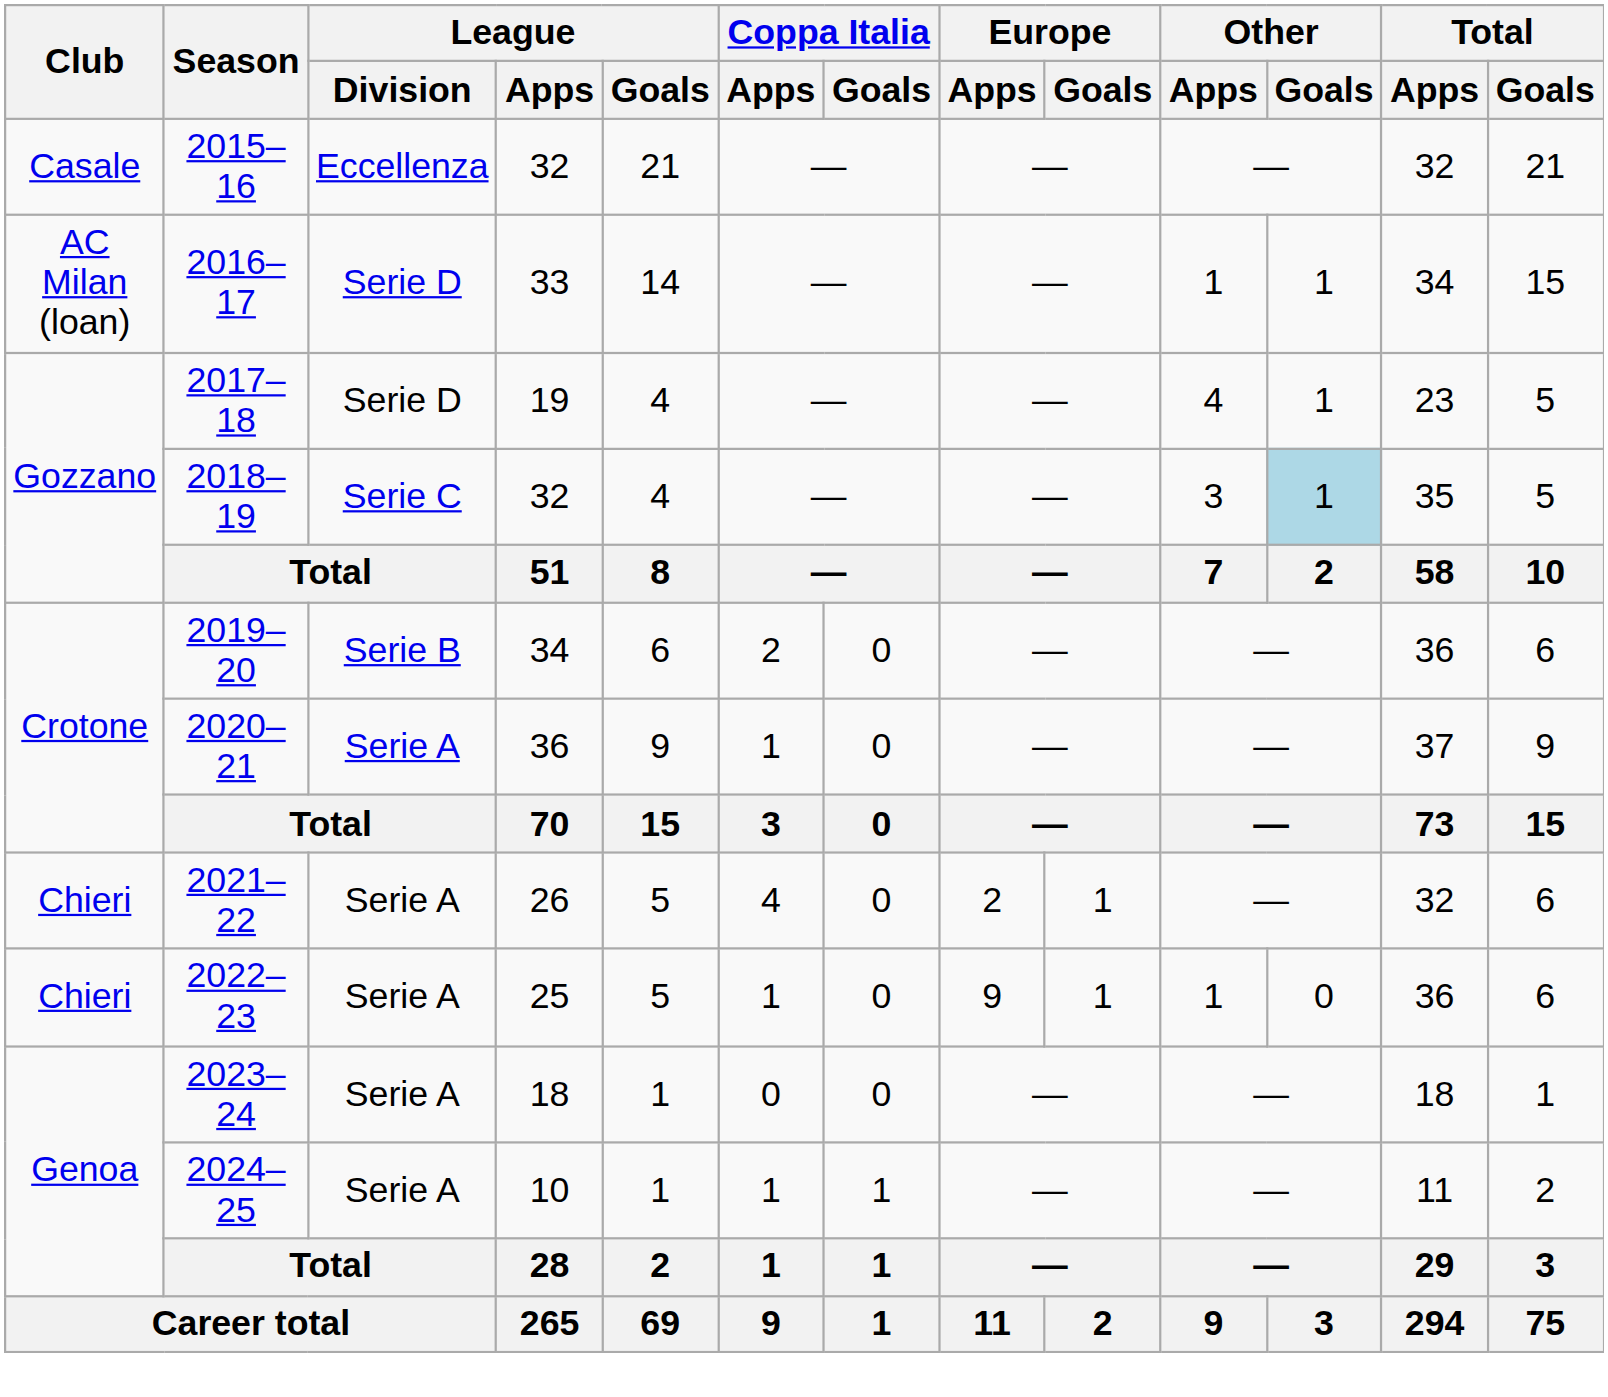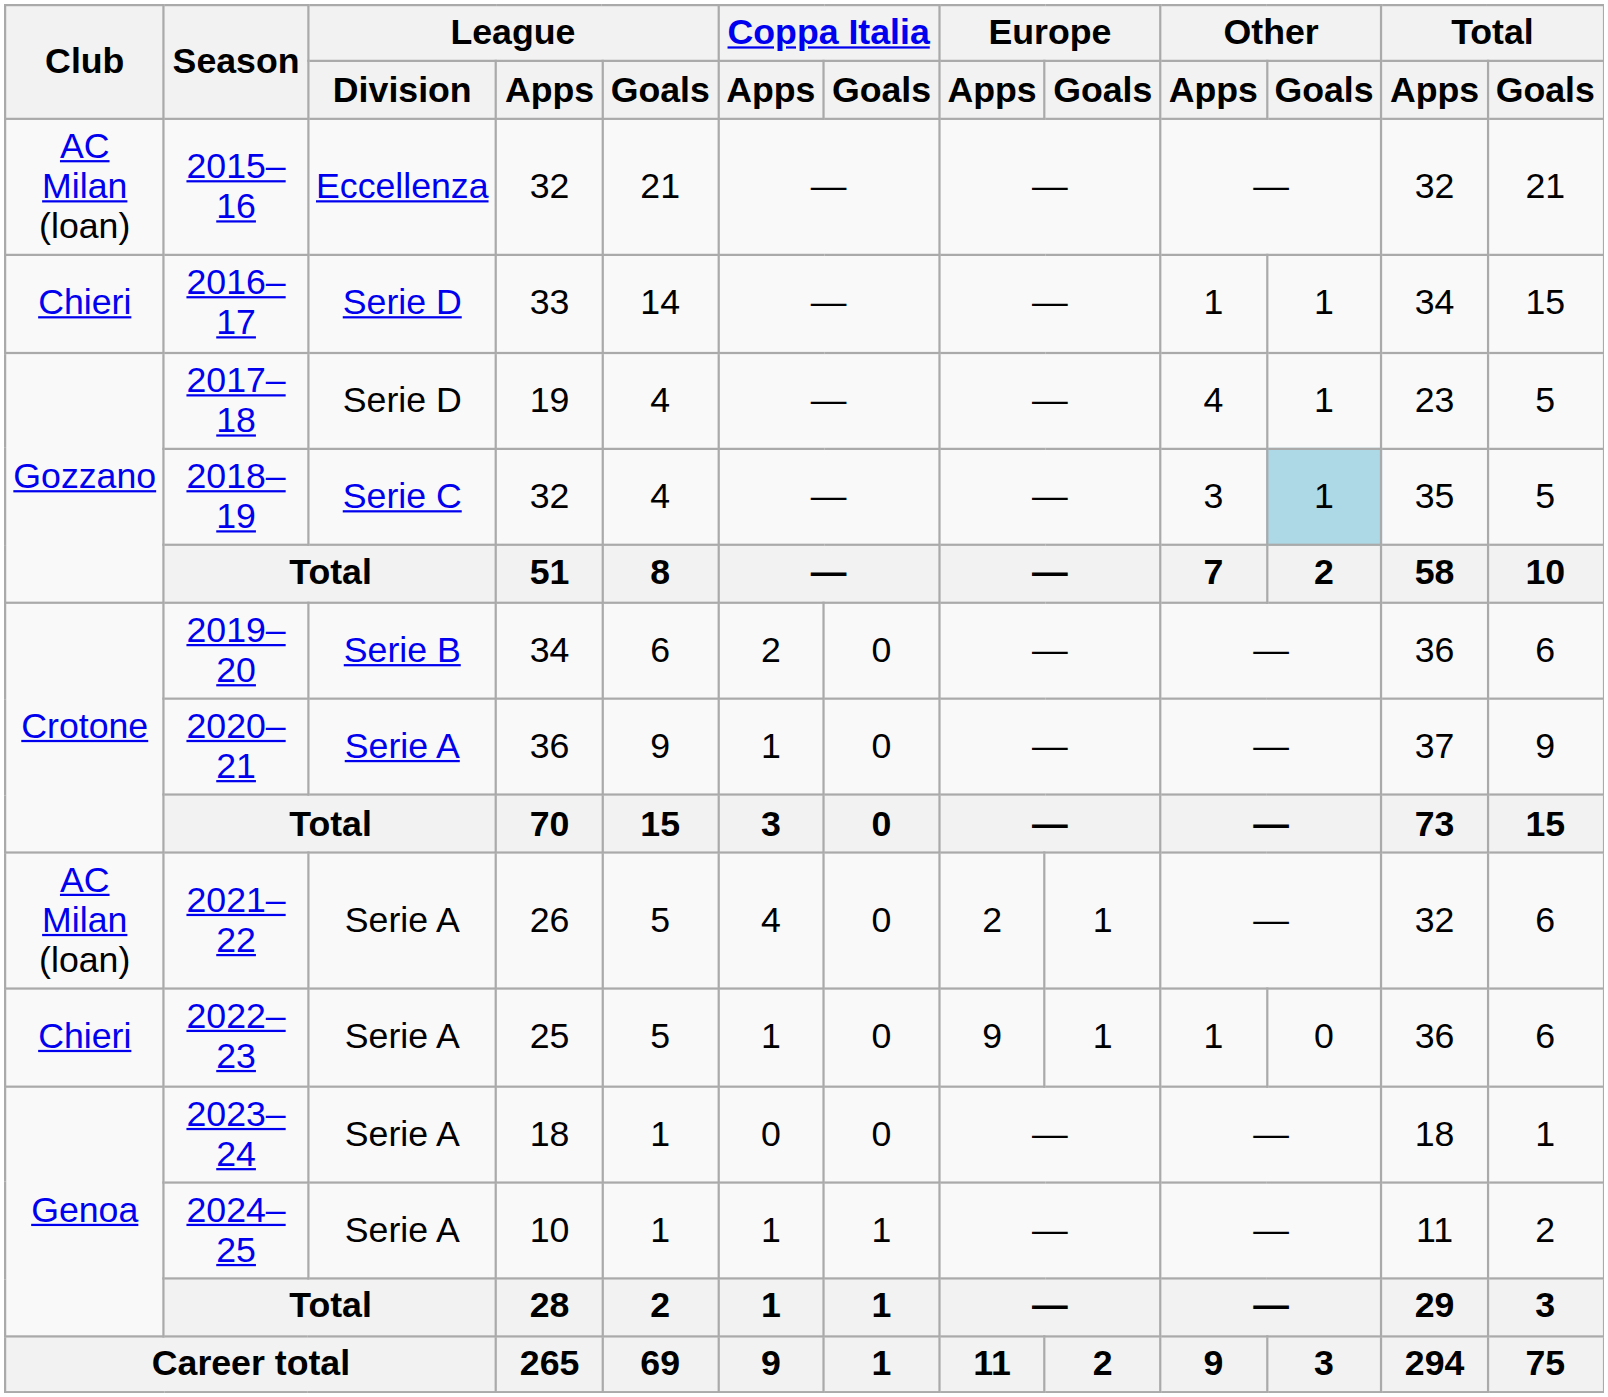2015–16 | Club: Casale -> AC Milan (loan)
2016–17 | Club: AC Milan (loan) -> Chieri
2021–22 | Club: Chieri -> AC Milan (loan)
